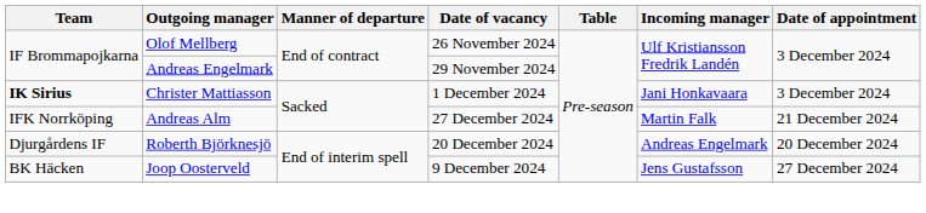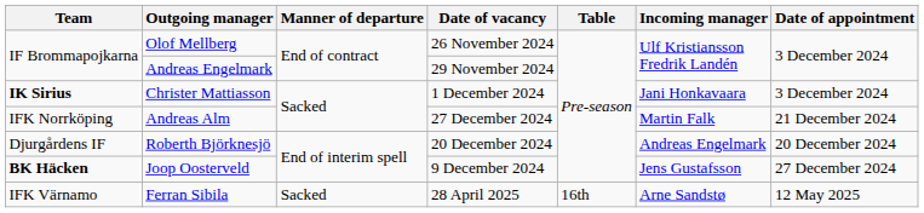Joop Oosterveld | Team: normal -> bold
+ row: IFK Värnamo | Ferran Sibila | Sacked | 28 April 2025 | 16th | Arne Sandstø | 12 May 2025
